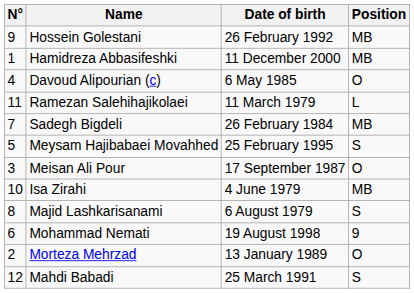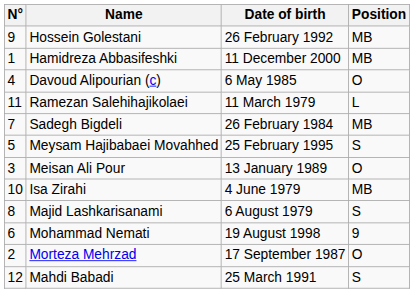Meisan Ali Pour | Date of birth: 17 September 1987 -> 13 January 1989
Morteza Mehrzad | Date of birth: 13 January 1989 -> 17 September 1987
